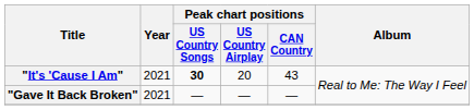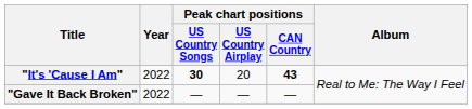"It's 'Cause I Am" | Year: 2021 -> 2022
"It's 'Cause I Am" | Peak chart positions / CAN Country: normal -> bold
"Gave It Back Broken" | Year: 2021 -> 2022
